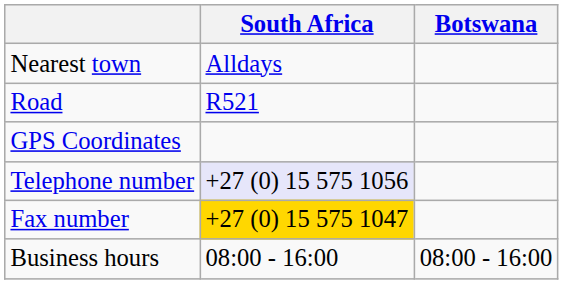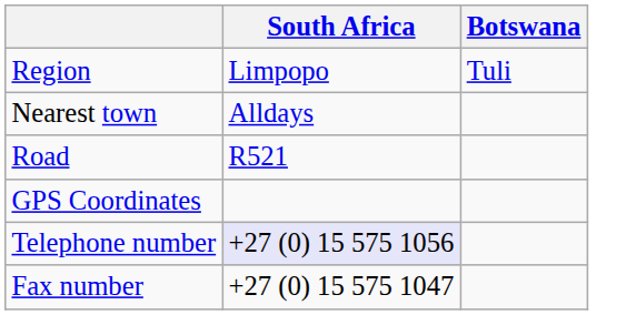+ row: Region | Limpopo | Tuli
Fax number | South Africa: gold background -> no background
- row: Business hours | 08:00 - 16:00 | 08:00 - 16:00
